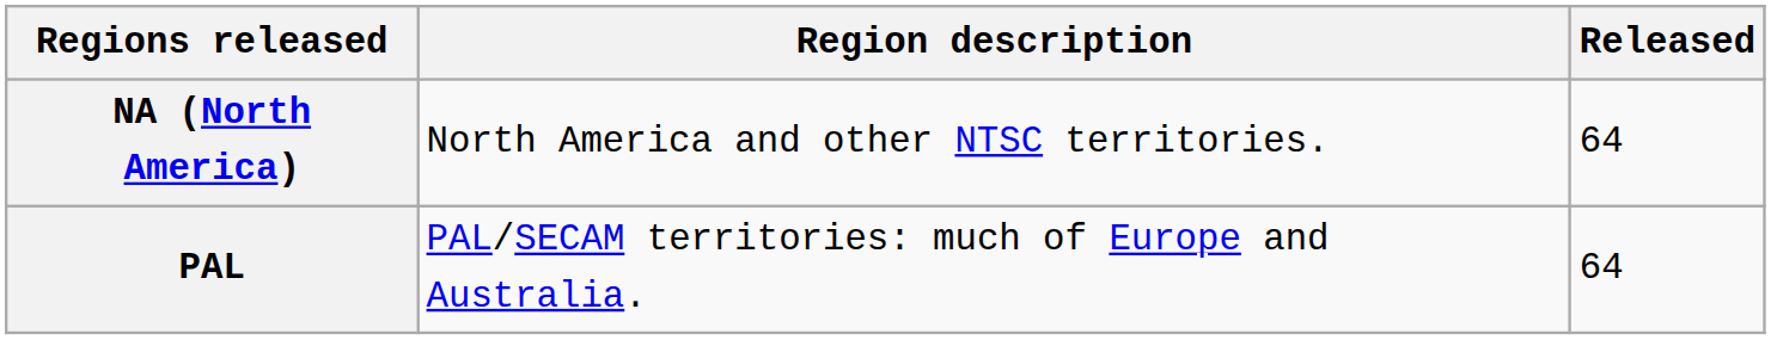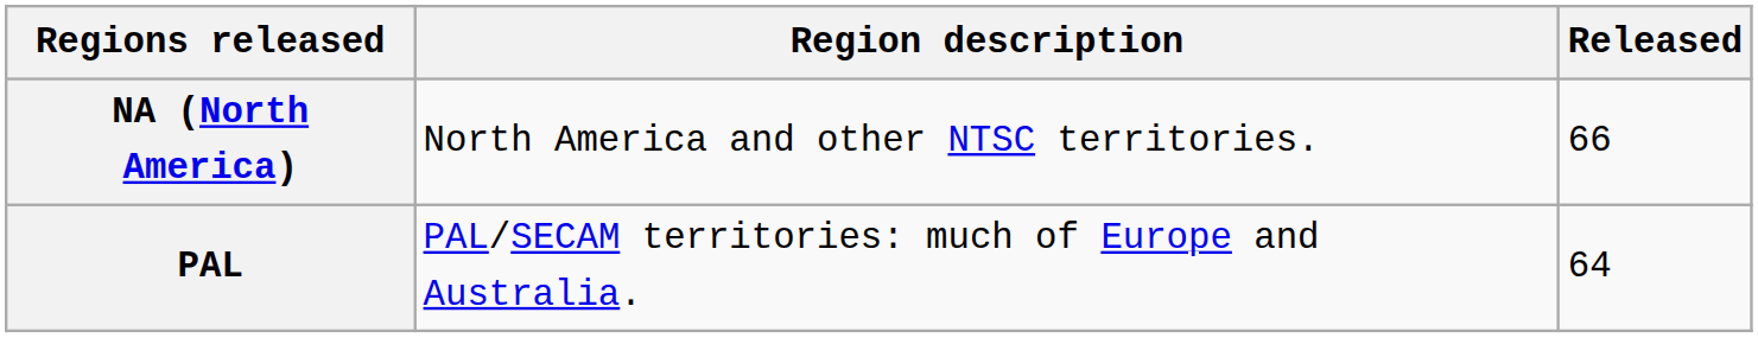NA (North America) | Released: 64 -> 66
